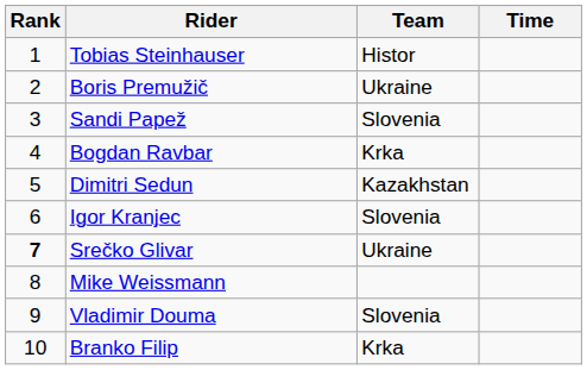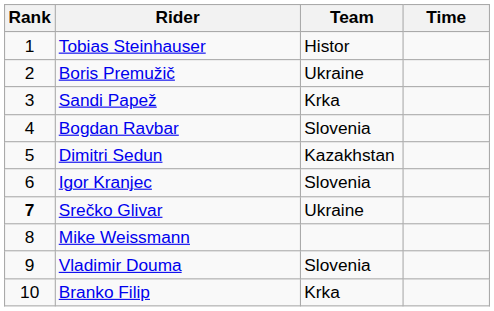Sandi Papež | Team: Slovenia -> Krka
Bogdan Ravbar | Team: Krka -> Slovenia
